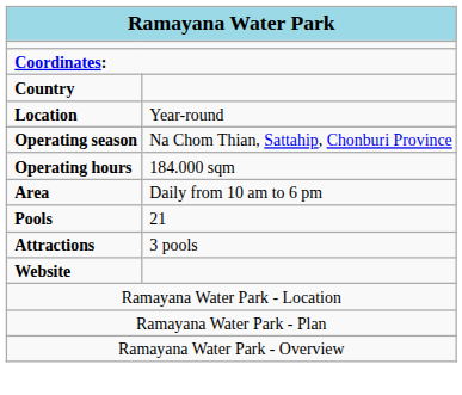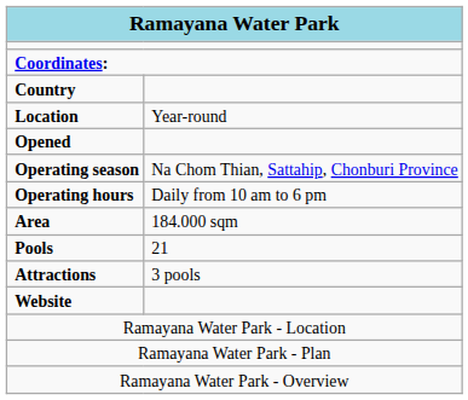+ row: Opened
Operating hours | column 2: 184.000 sqm -> Daily from 10 am to 6 pm
Area | column 2: Daily from 10 am to 6 pm -> 184.000 sqm
